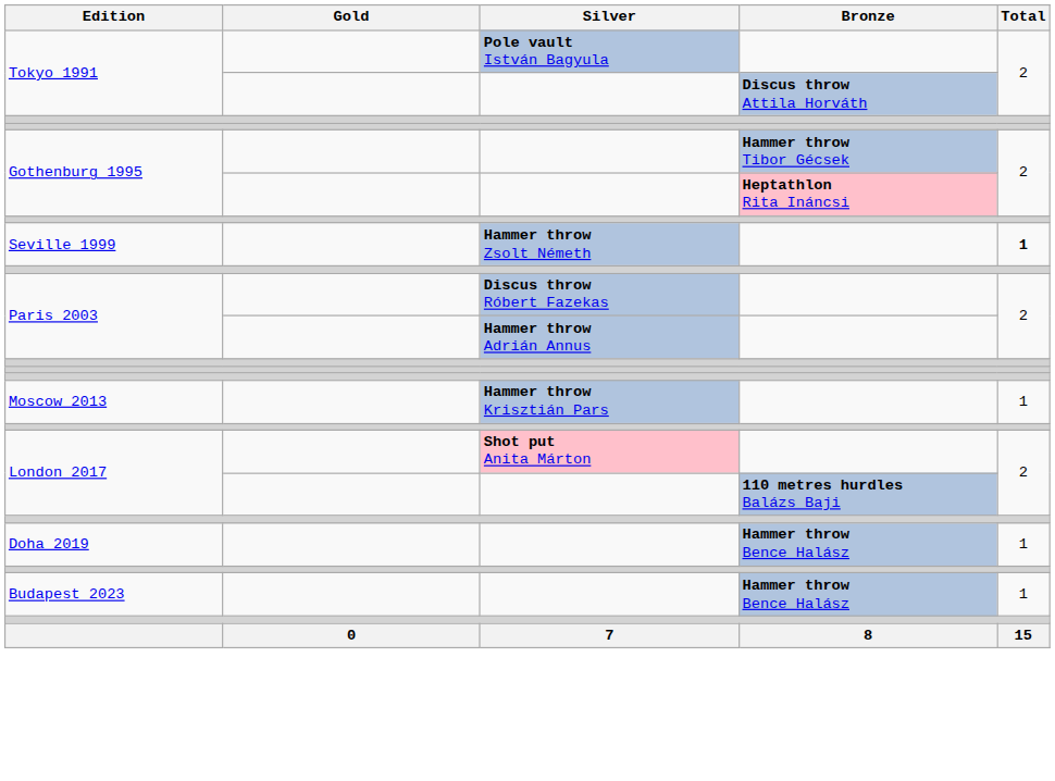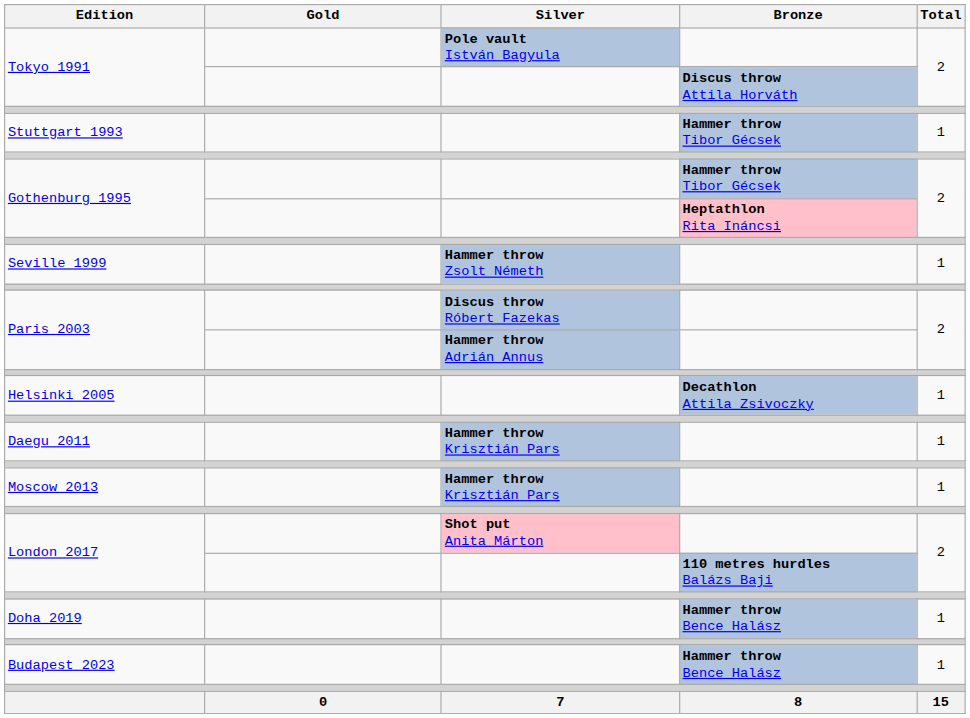+ row: Stuttgart 1993 | Hammer throw Tibor Gécsek | 1
Seville 1999 | Total: bold -> normal
+ row: Helsinki 2005 | Decathlon Attila Zsivoczky | 1
+ row: Daegu 2011 | Hammer throw Krisztián Pars | 1
